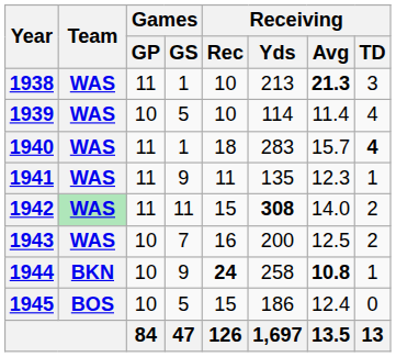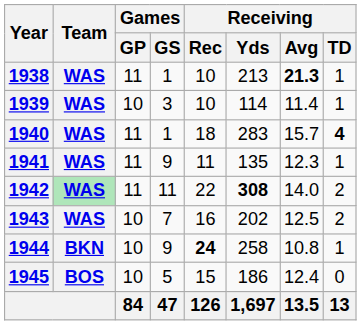1938 | Receiving / TD: 3 -> 1
1939 | Games / GS: 5 -> 3
1939 | Receiving / TD: 4 -> 1
1942 | Receiving / Rec: 15 -> 22
1943 | Receiving / Yds: 200 -> 202
1944 | Receiving / Avg: bold -> normal
